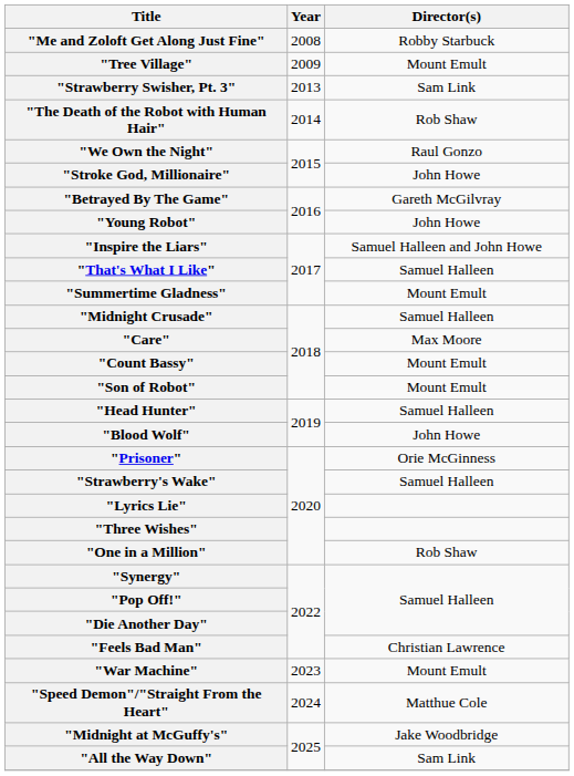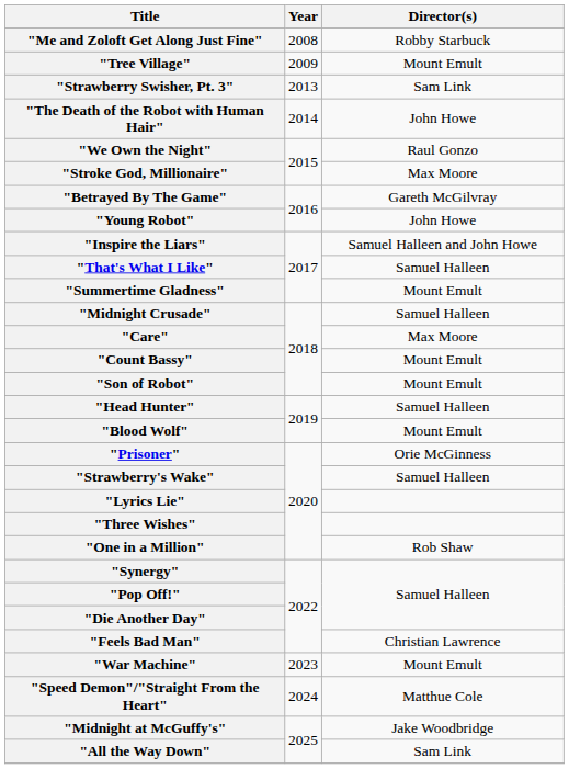"The Death of the Robot with Human Hair" | Director(s): Rob Shaw -> John Howe
"Stroke God, Millionaire" | Director(s): John Howe -> Max Moore
"Blood Wolf" | Director(s): John Howe -> Mount Emult
